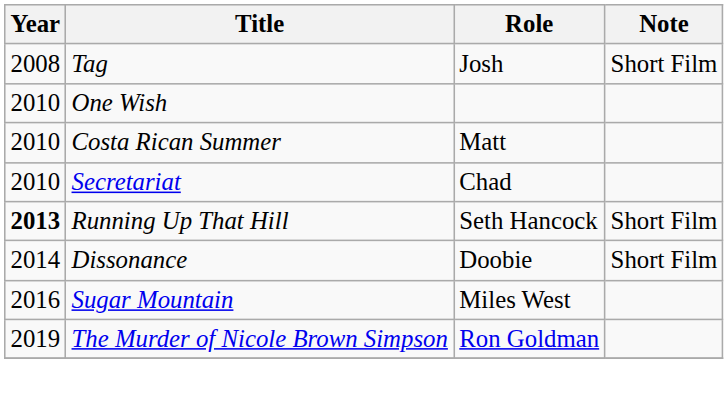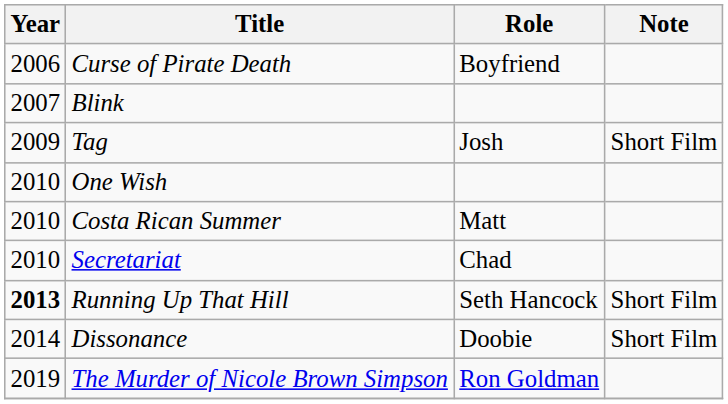+ row: 2006 | Curse of Pirate Death | Boyfriend
+ row: 2007 | Blink
Tag | Year: 2008 -> 2009
- row: 2016 | Sugar Mountain | Miles West
